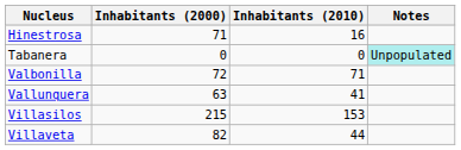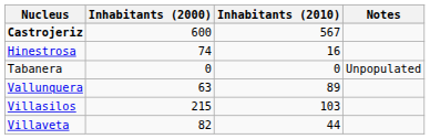+ row: Castrojeriz | 600 | 567
Hinestrosa | Inhabitants (2000): 71 -> 74
Tabanera | Notes: paleturquoise background -> no background
- row: Valbonilla | 72 | 71
Vallunquera | Inhabitants (2010): 41 -> 89
Villasilos | Inhabitants (2010): 153 -> 103
